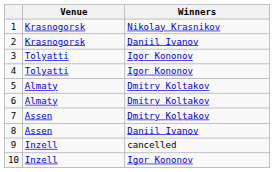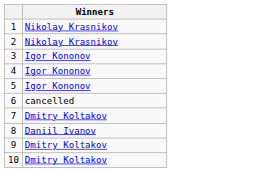- column: Venue | Krasnogorsk | Krasnogorsk | Tolyatti | Tolyatti | Almaty | Almaty | Assen | Assen | Inzell | Inzell
2 | Winners: Daniil Ivanov -> Nikolay Krasnikov
5 | Winners: Dmitry Koltakov -> Igor Kononov
6 | Winners: Dmitry Koltakov -> cancelled
9 | Winners: cancelled -> Dmitry Koltakov
10 | Winners: Igor Kononov -> Dmitry Koltakov
